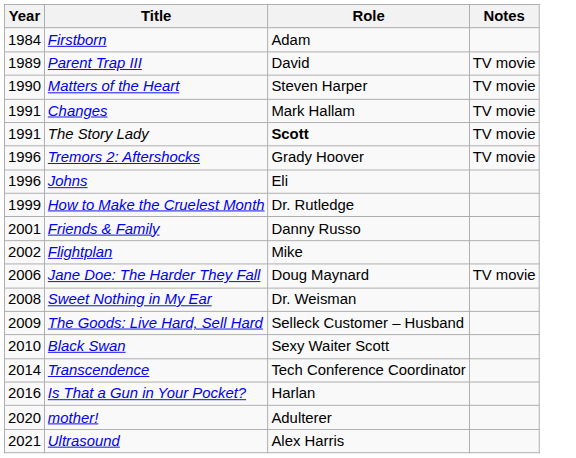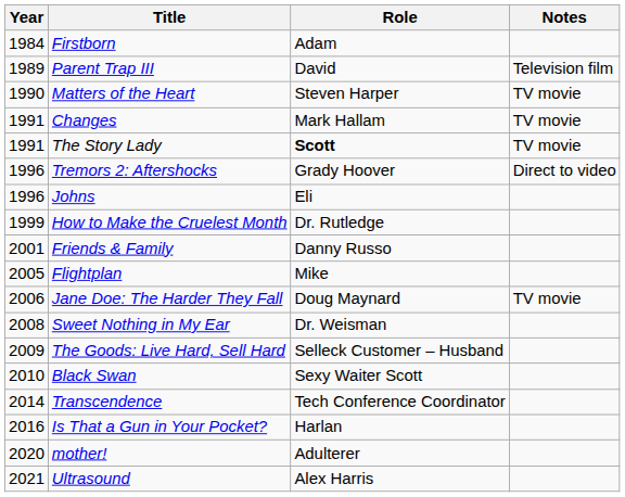Parent Trap III | Notes: TV movie -> Television film
Tremors 2: Aftershocks | Notes: TV movie -> Direct to video
Flightplan | Year: 2002 -> 2005
